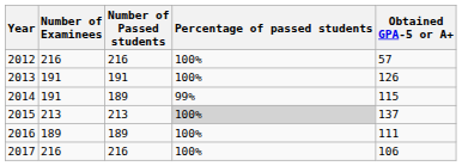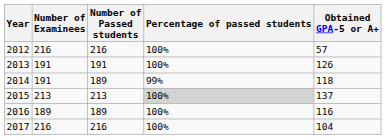2014 | Obtained GPA-5 or A+: 115 -> 118
2016 | Obtained GPA-5 or A+: 111 -> 116
2017 | Obtained GPA-5 or A+: 106 -> 104
